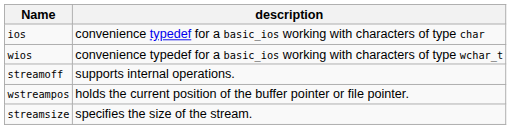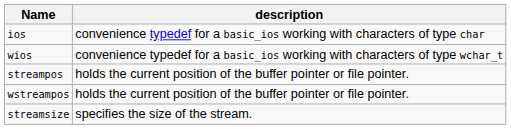- row: streamoff | supports internal operations.
+ row: streampos | holds the current position of the buffer pointer or file pointer.
